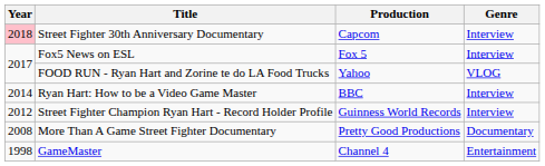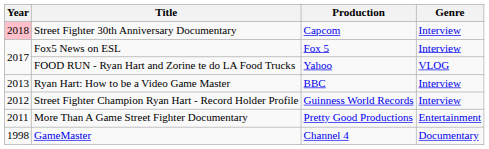Ryan Hart: How to be a Video Game Master | Year: 2014 -> 2013
More Than A Game Street Fighter Documentary | Year: 2008 -> 2011
More Than A Game Street Fighter Documentary | Genre: Documentary -> Entertainment
GameMaster | Genre: Entertainment -> Documentary
